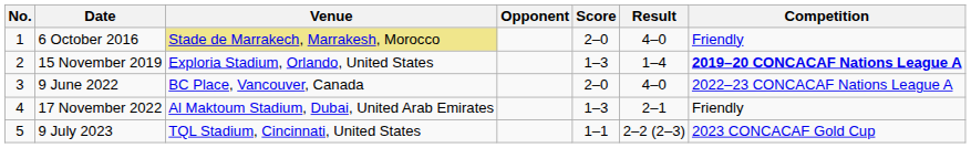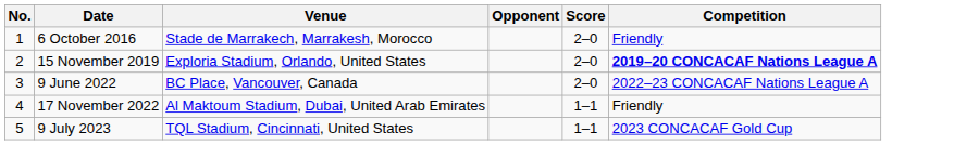- column: Result | 4–0 | 1–4 | 4–0 | 2–1 | 2–2 (2–3)
6 October 2016 | Venue: khaki background -> no background
15 November 2019 | Score: 1–3 -> 2–0
17 November 2022 | Score: 1–3 -> 1–1
